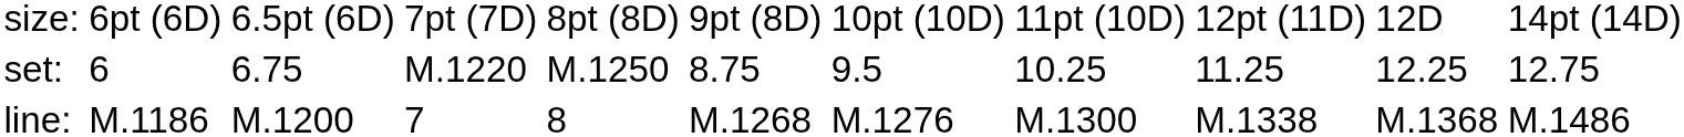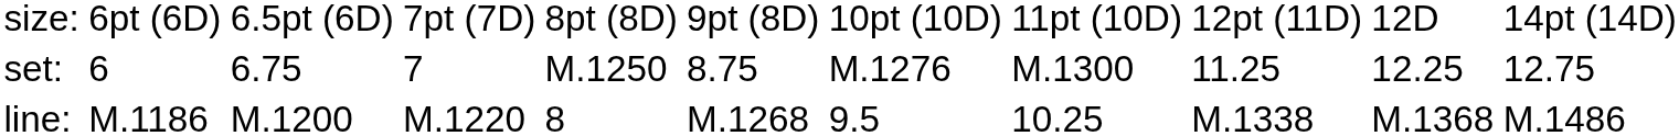set: | column 4: M.1220 -> 7
set: | column 7: 9.5 -> M.1276
set: | column 8: 10.25 -> M.1300
line: | column 4: 7 -> M.1220
line: | column 7: M.1276 -> 9.5
line: | column 8: M.1300 -> 10.25
